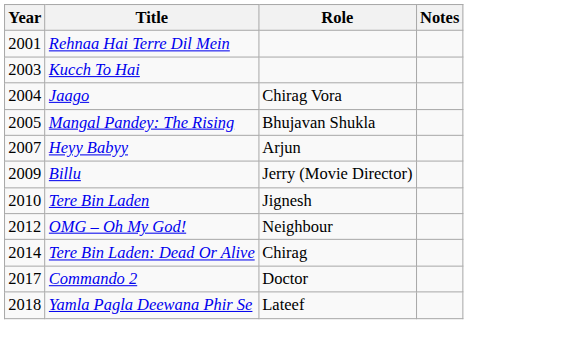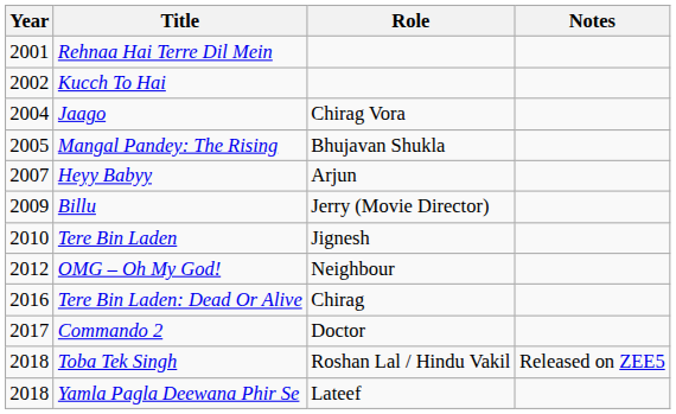Kucch To Hai | Year: 2003 -> 2002
Tere Bin Laden: Dead Or Alive | Year: 2014 -> 2016
+ row: 2018 | Toba Tek Singh | Roshan Lal / Hindu Vakil | Released on ZEE5
